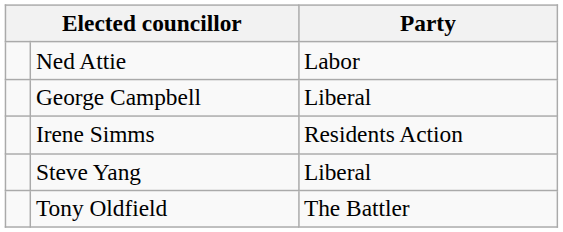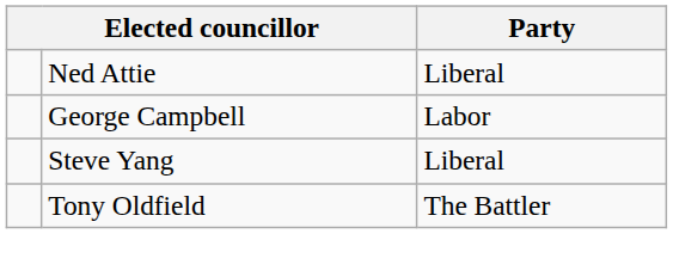Ned Attie | Party: Labor -> Liberal
George Campbell | Party: Liberal -> Labor
- row: Irene Simms | Residents Action
